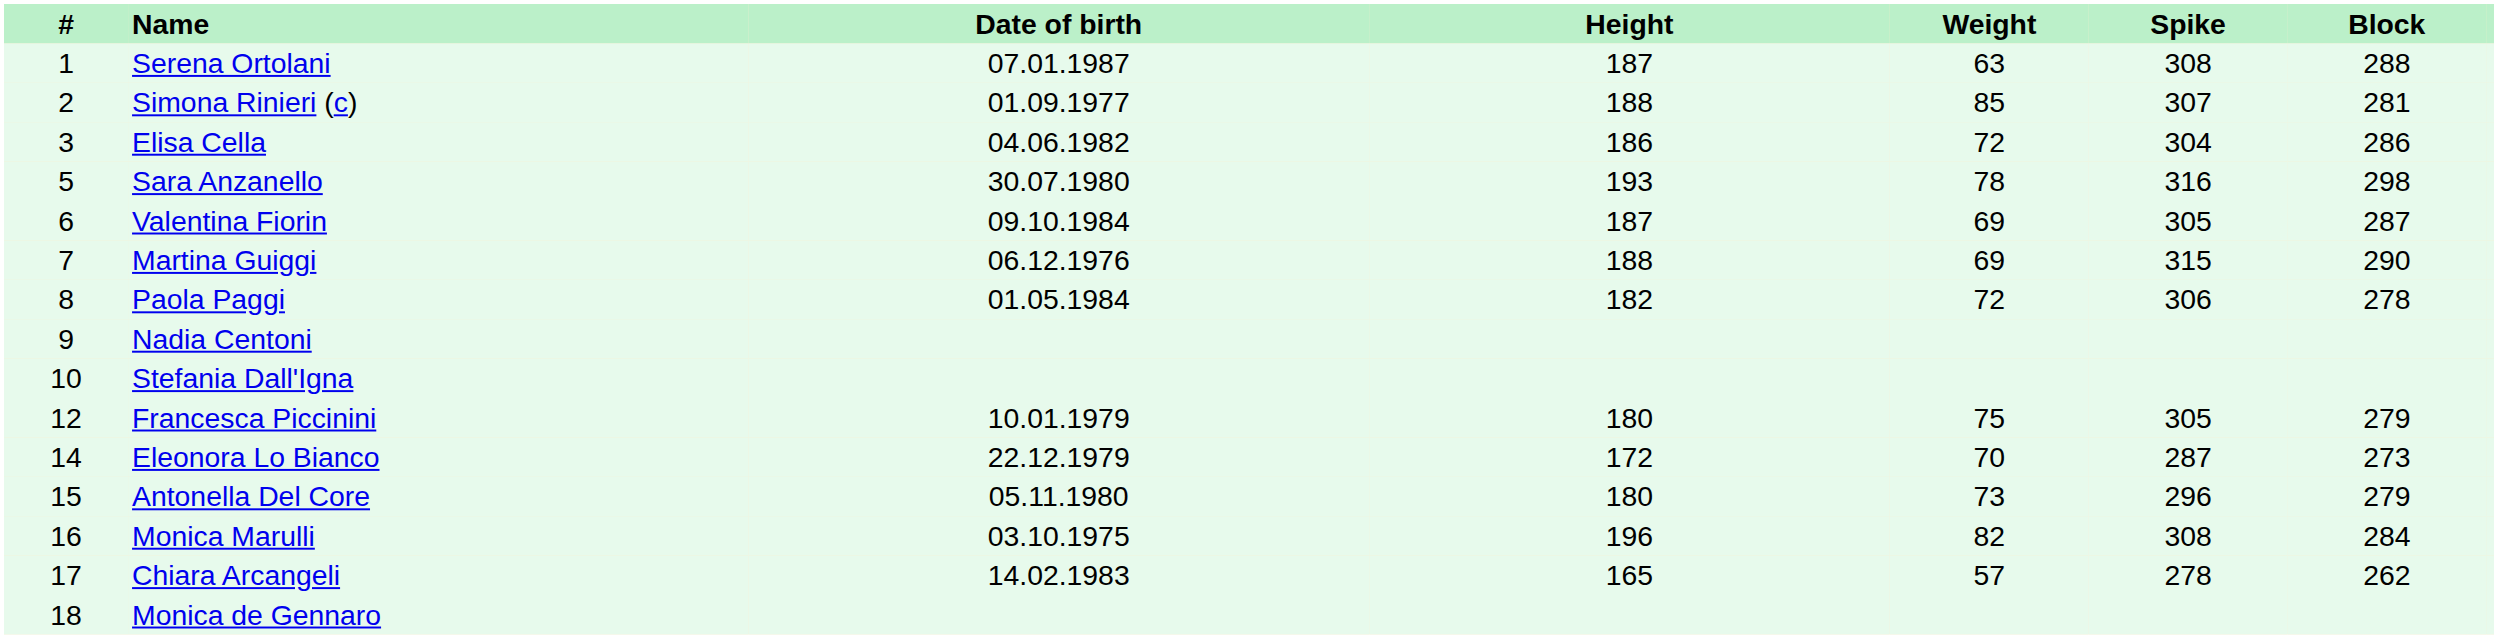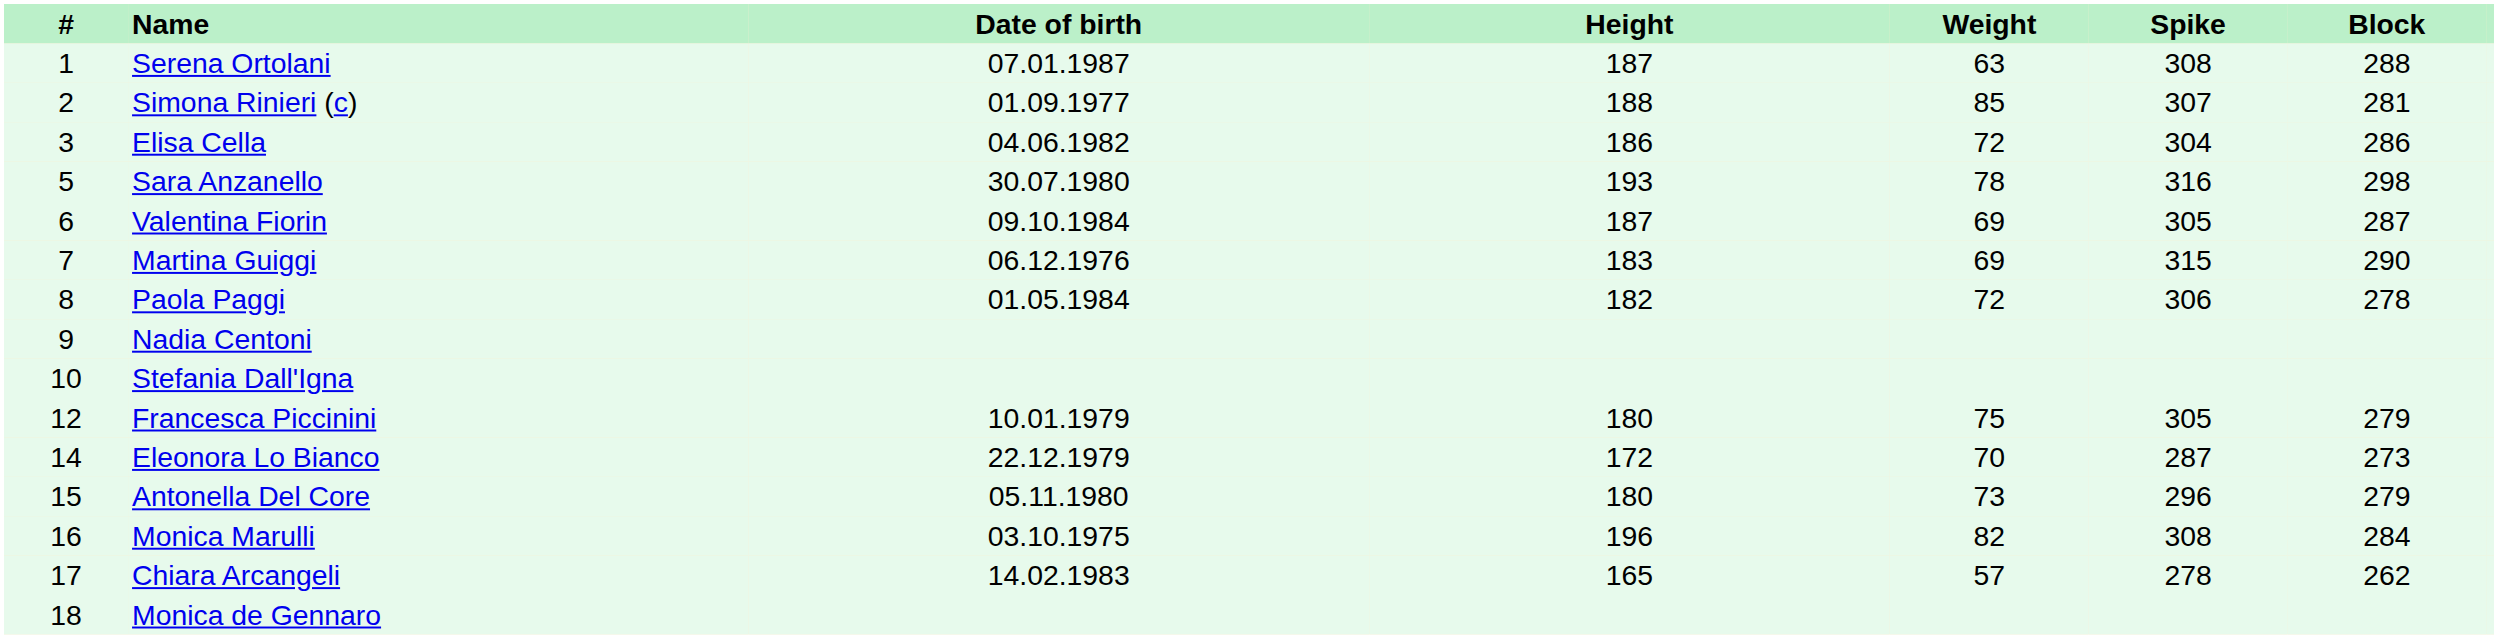Martina Guiggi | Height: 188 -> 183
